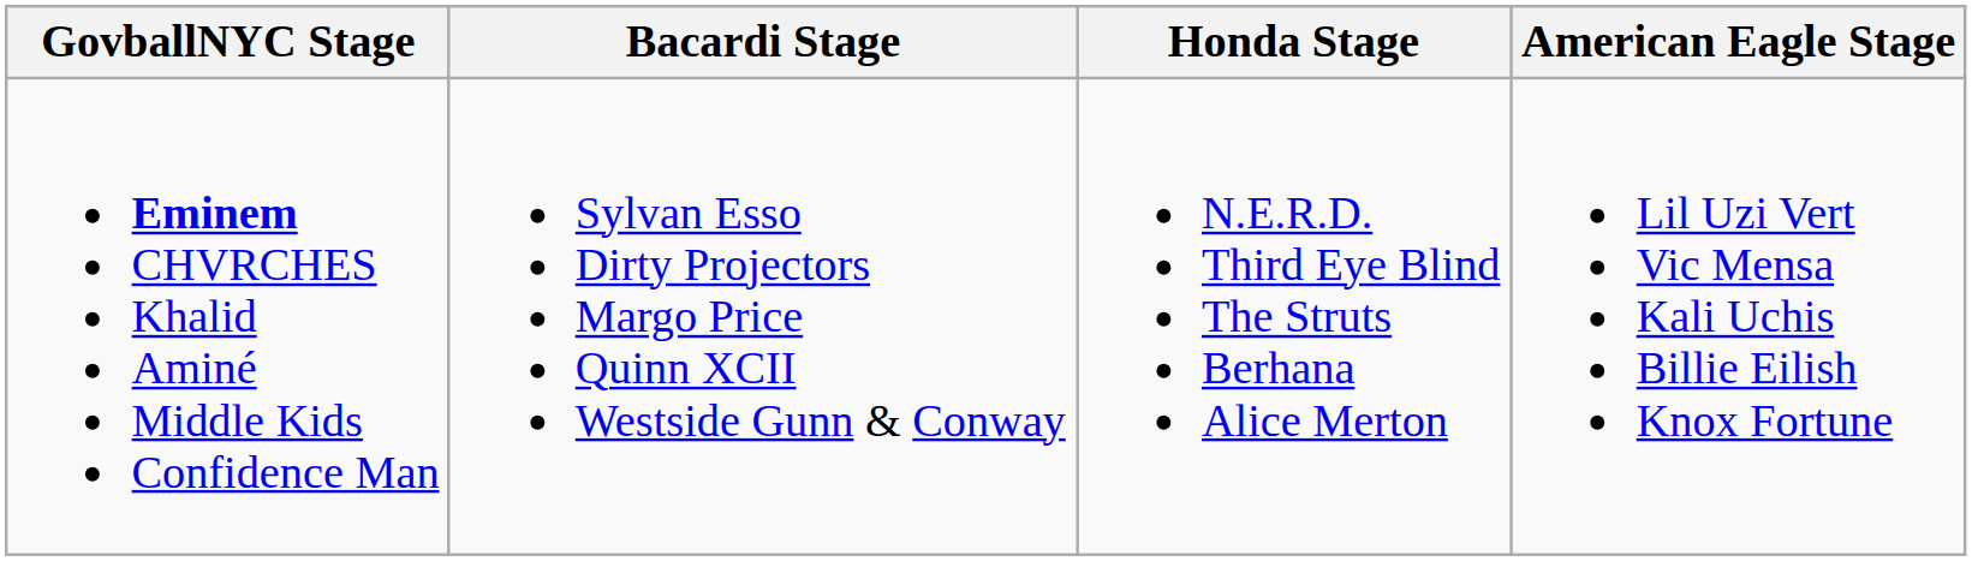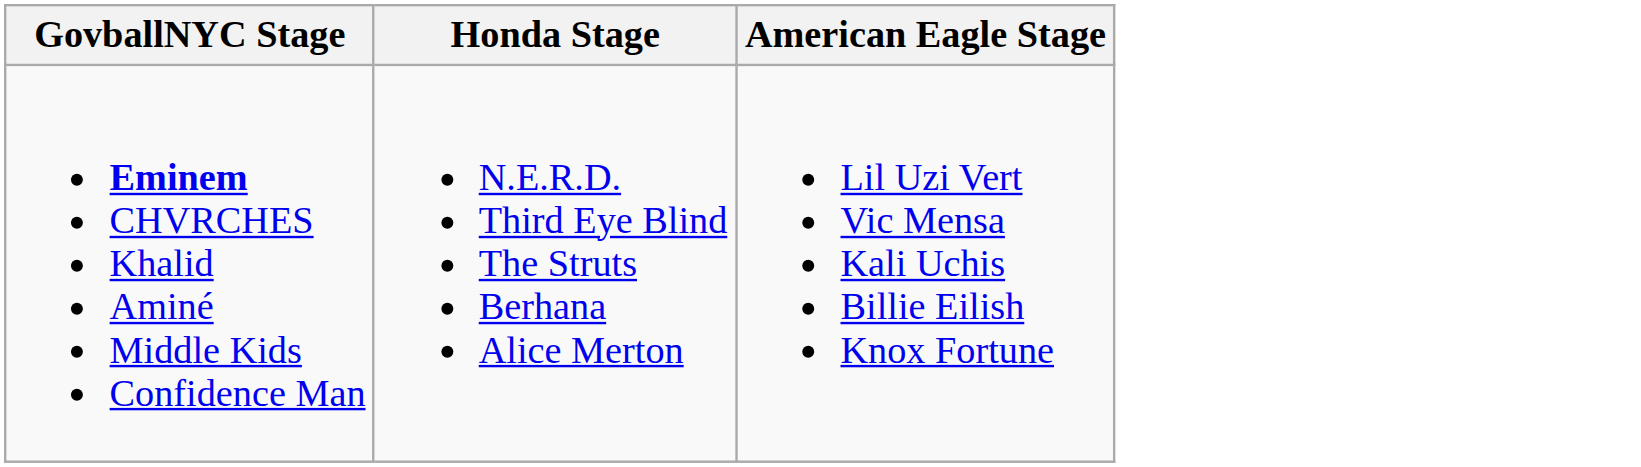- column: Bacardi Stage | Sylvan Esso Dirty Projectors Margo Price Quinn XCII Westside Gunn & Conway
